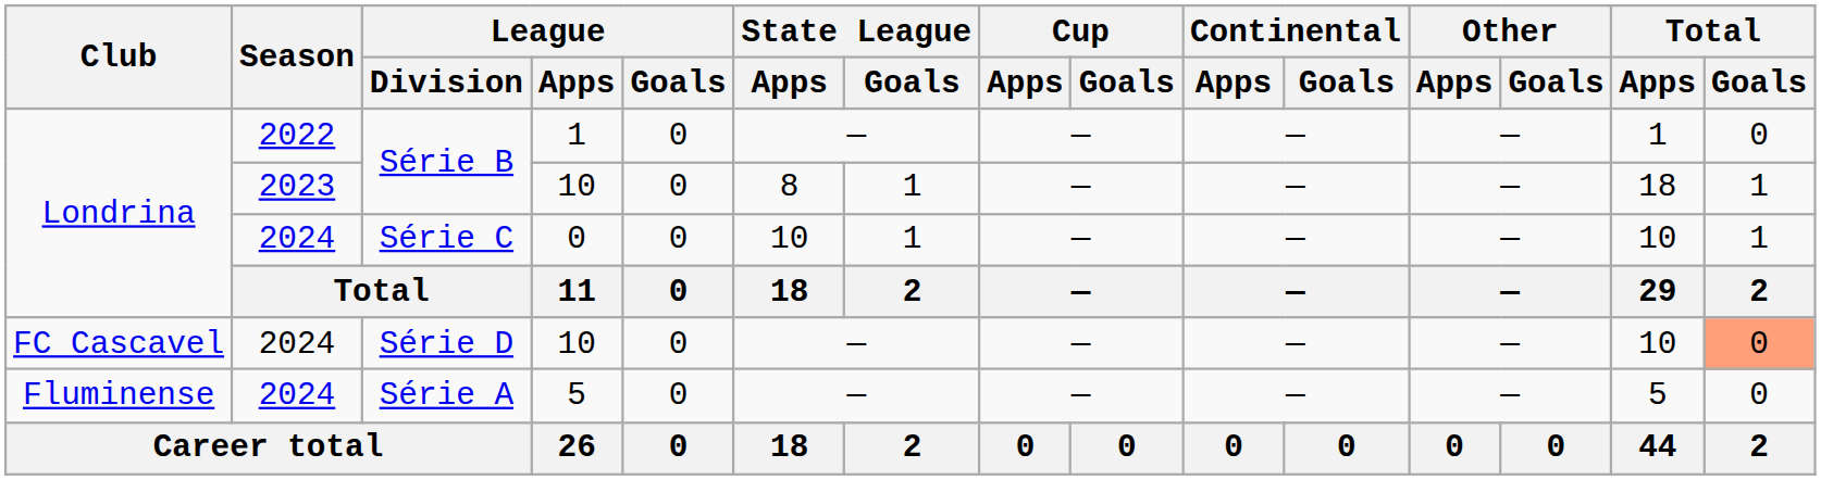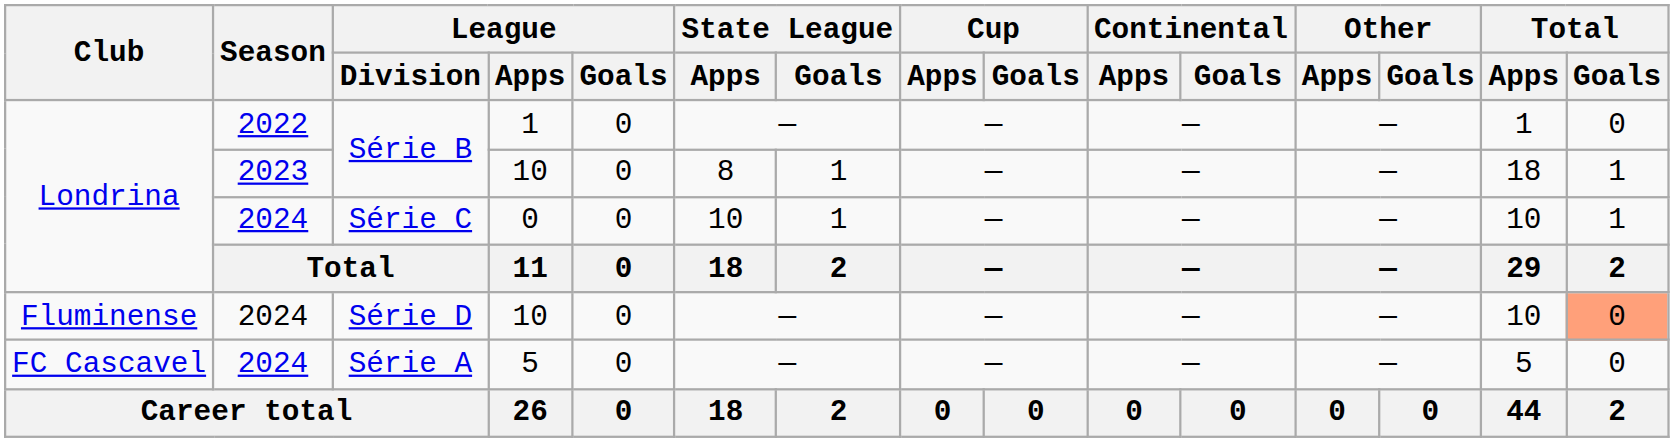Série D | Club: FC Cascavel -> Fluminense
Série A | Club: Fluminense -> FC Cascavel
